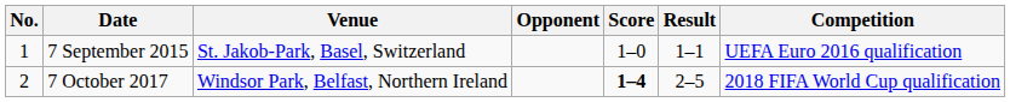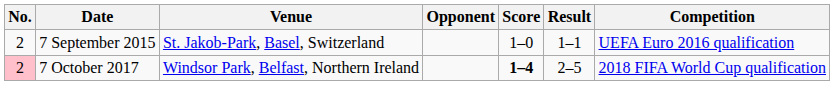7 September 2015 | No.: 1 -> 2
7 October 2017 | No.: no background -> pink background
